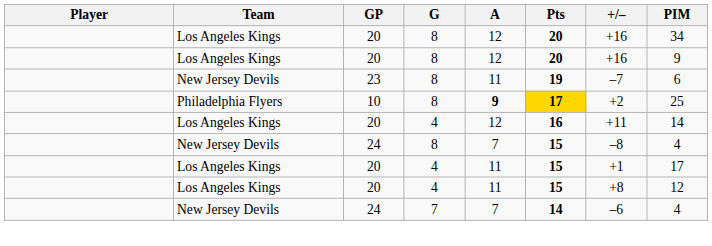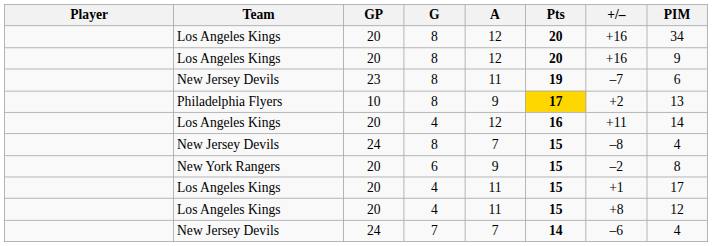Philadelphia Flyers | A: bold -> normal
Philadelphia Flyers | PIM: 25 -> 13
+ row: New York Rangers | 20 | 6 | 9 | 15 | –2 | 8
